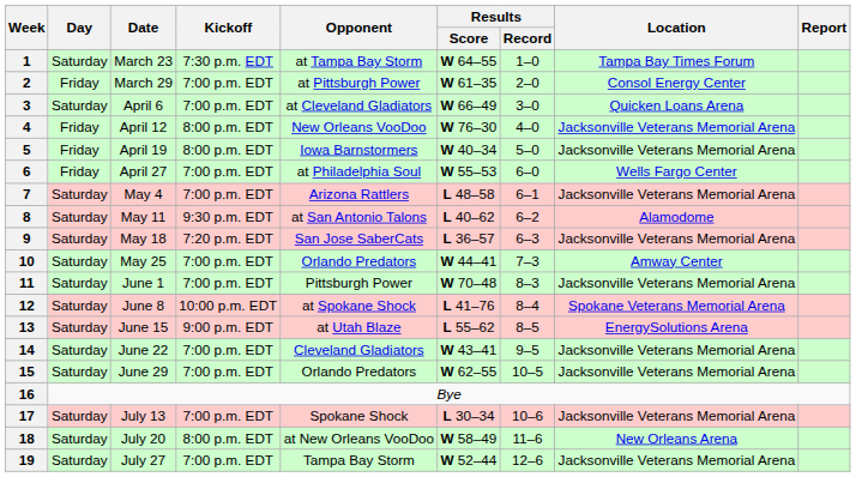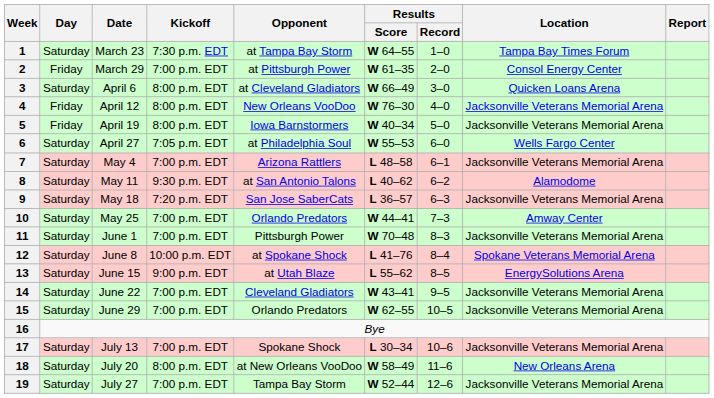3 | Kickoff: 7:00 p.m. EDT -> 8:00 p.m. EDT
6 | Day: Friday -> Saturday
6 | Kickoff: 7:00 p.m. EDT -> 7:05 p.m. EDT
